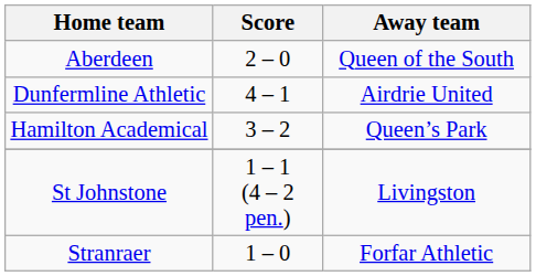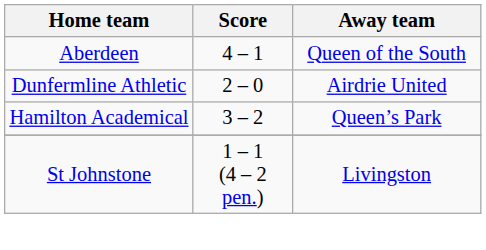Aberdeen | Score: 2 – 0 -> 4 – 1
Dunfermline Athletic | Score: 4 – 1 -> 2 – 0
- row: Stranraer | 1 – 0 | Forfar Athletic
